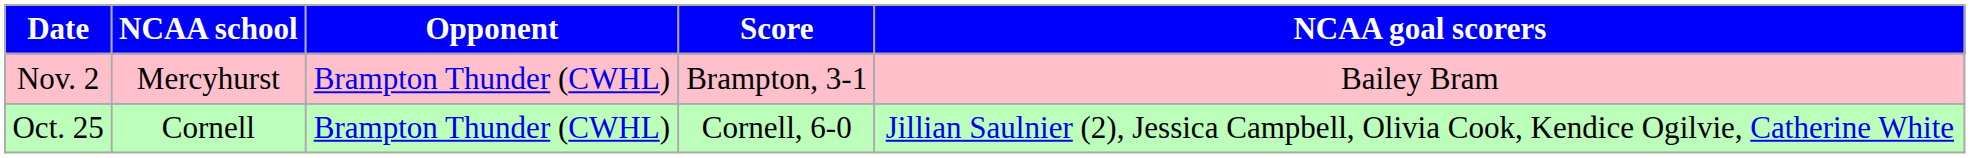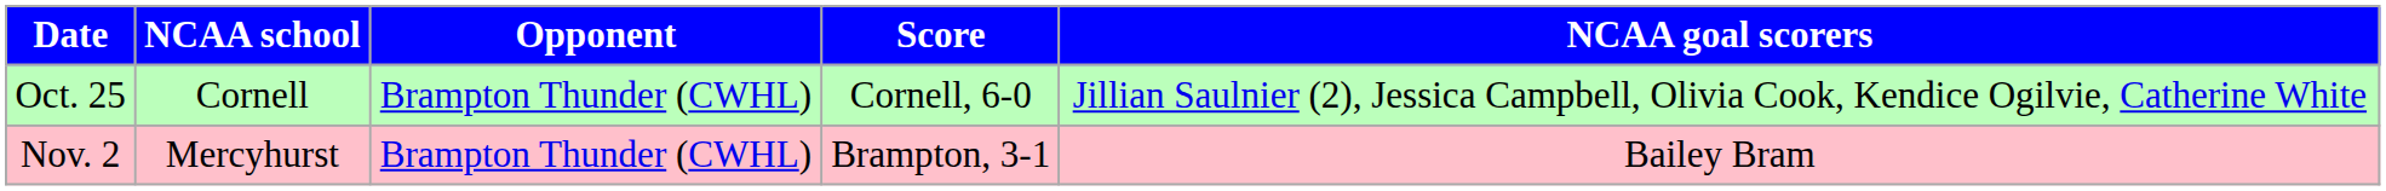rows swapped: Oct. 25 <-> Nov. 2
